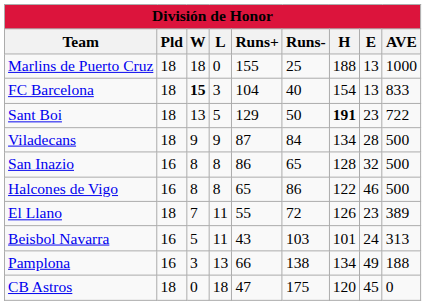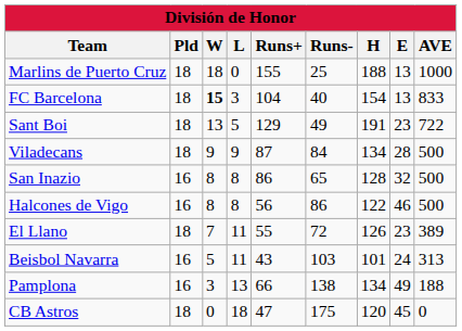Sant Boi | Runs-: 50 -> 49
Sant Boi | H: bold -> normal
Halcones de Vigo | Runs+: 65 -> 56
